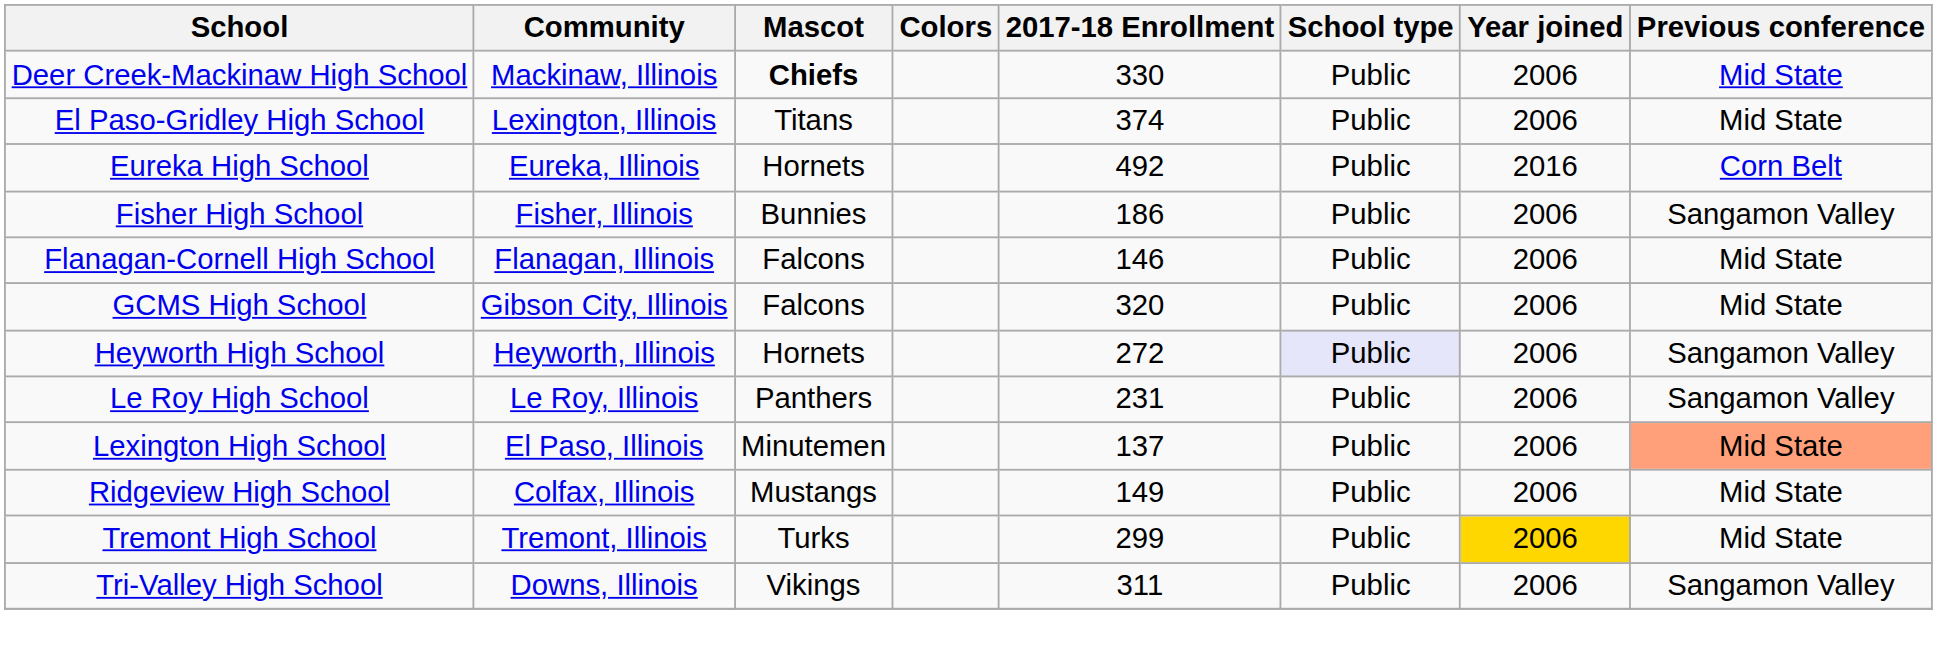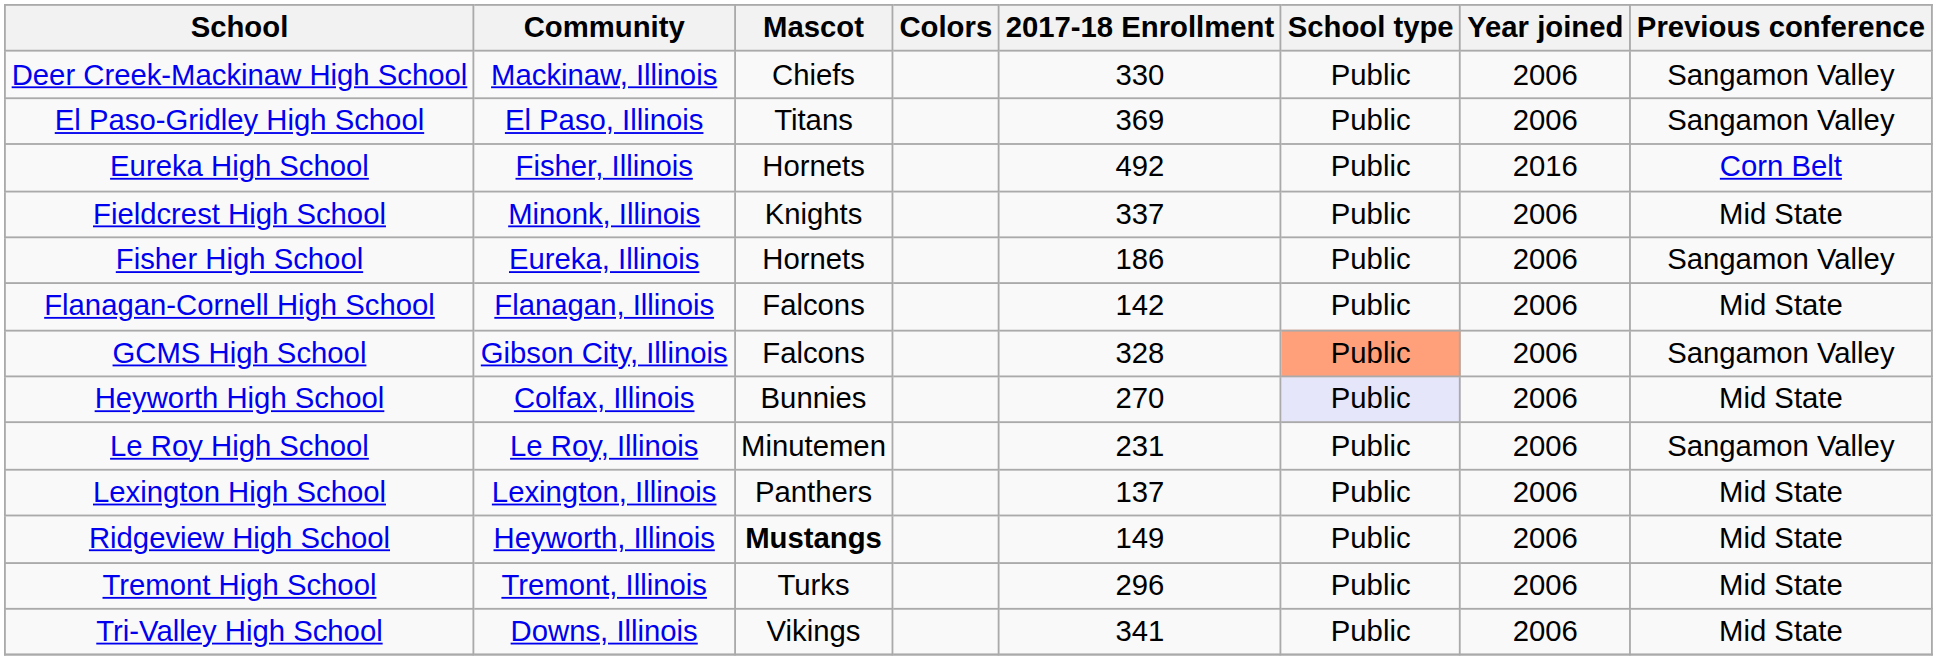Deer Creek-Mackinaw High School | Mascot: bold -> normal
Deer Creek-Mackinaw High School | Previous conference: Mid State -> Sangamon Valley
El Paso-Gridley High School | Community: Lexington, Illinois -> El Paso, Illinois
El Paso-Gridley High School | 2017-18 Enrollment: 374 -> 369
El Paso-Gridley High School | Previous conference: Mid State -> Sangamon Valley
Eureka High School | Community: Eureka, Illinois -> Fisher, Illinois
+ row: Fieldcrest High School | Minonk, Illinois | Knights | 337 | Public | 2006 | Mid State
Fisher High School | Community: Fisher, Illinois -> Eureka, Illinois
Fisher High School | Mascot: Bunnies -> Hornets
Flanagan-Cornell High School | 2017-18 Enrollment: 146 -> 142
GCMS High School | 2017-18 Enrollment: 320 -> 328
GCMS High School | School type: no background -> lightsalmon background
GCMS High School | Previous conference: Mid State -> Sangamon Valley
Heyworth High School | Community: Heyworth, Illinois -> Colfax, Illinois
Heyworth High School | Mascot: Hornets -> Bunnies
Heyworth High School | 2017-18 Enrollment: 272 -> 270
Heyworth High School | Previous conference: Sangamon Valley -> Mid State
Le Roy High School | Mascot: Panthers -> Minutemen
Lexington High School | Community: El Paso, Illinois -> Lexington, Illinois
Lexington High School | Mascot: Minutemen -> Panthers
Lexington High School | Previous conference: lightsalmon background -> no background
Ridgeview High School | Community: Colfax, Illinois -> Heyworth, Illinois
Ridgeview High School | Mascot: normal -> bold
Tremont High School | 2017-18 Enrollment: 299 -> 296
Tremont High School | Year joined: gold background -> no background
Tri-Valley High School | 2017-18 Enrollment: 311 -> 341
Tri-Valley High School | Previous conference: Sangamon Valley -> Mid State
